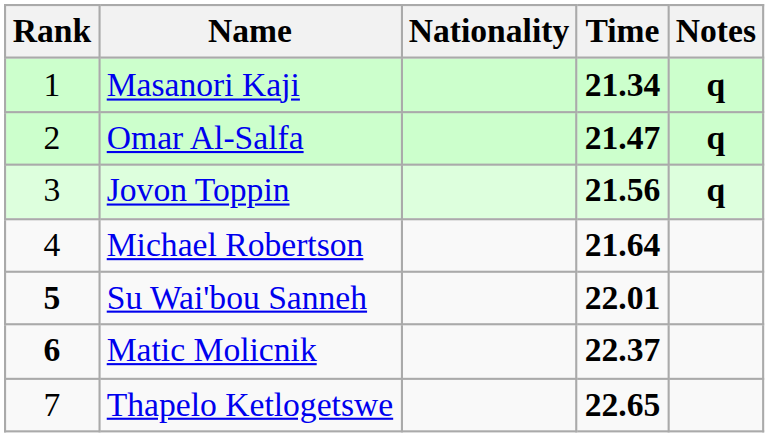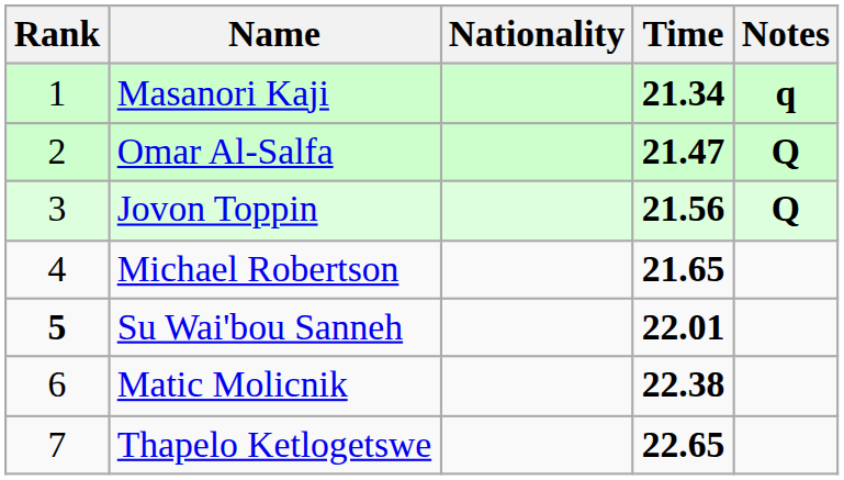Omar Al-Salfa | Notes: q -> Q
Jovon Toppin | Notes: q -> Q
Michael Robertson | Time: 21.64 -> 21.65
Matic Molicnik | Rank: bold -> normal
Matic Molicnik | Time: 22.37 -> 22.38
